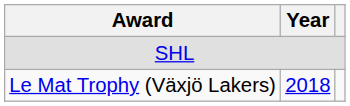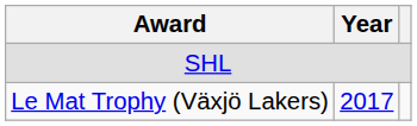Le Mat Trophy (Växjö Lakers) | Year: 2018 -> 2017
